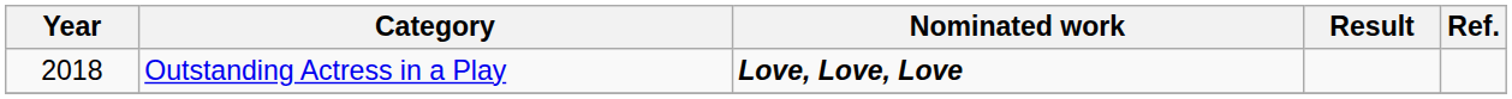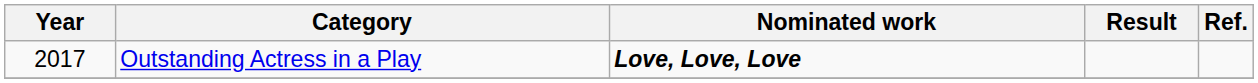Outstanding Actress in a Play | Year: 2018 -> 2017
